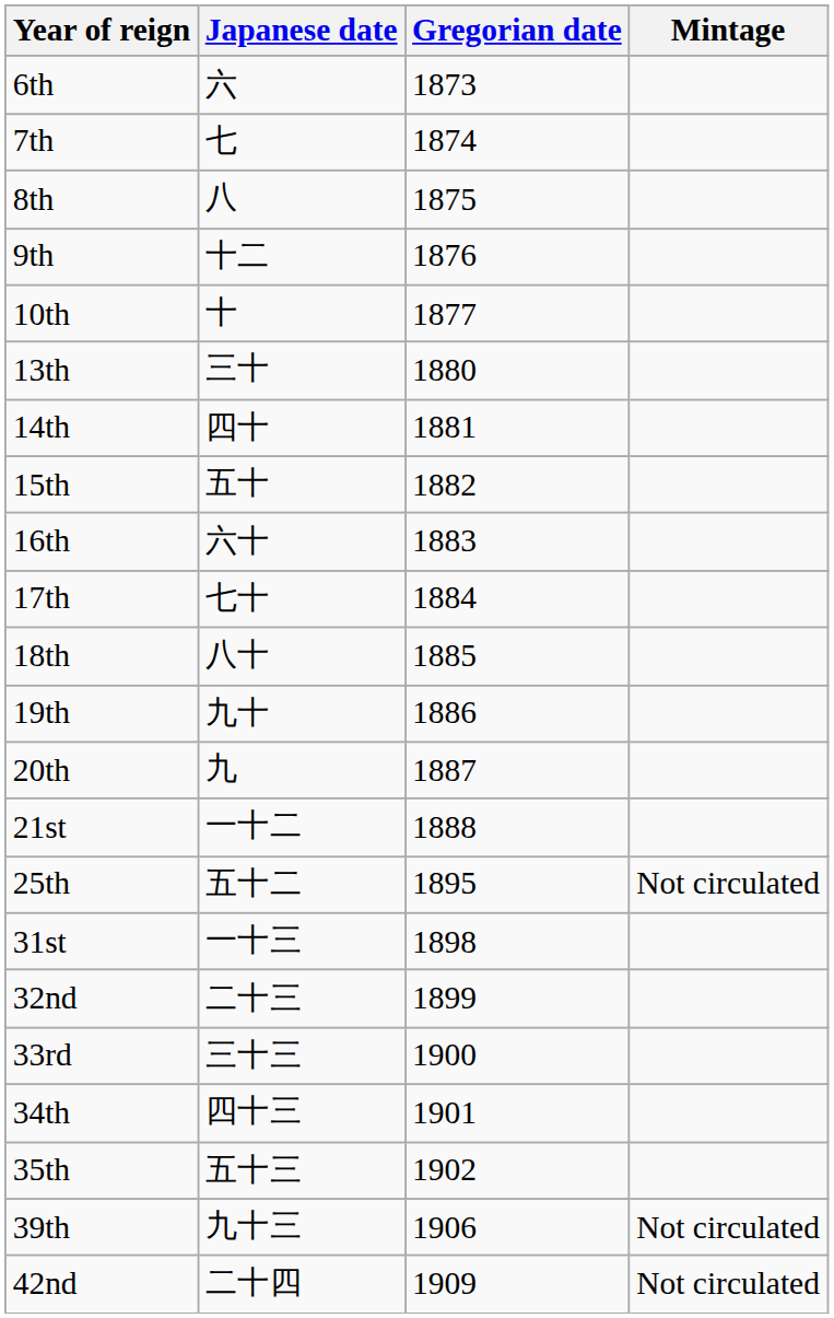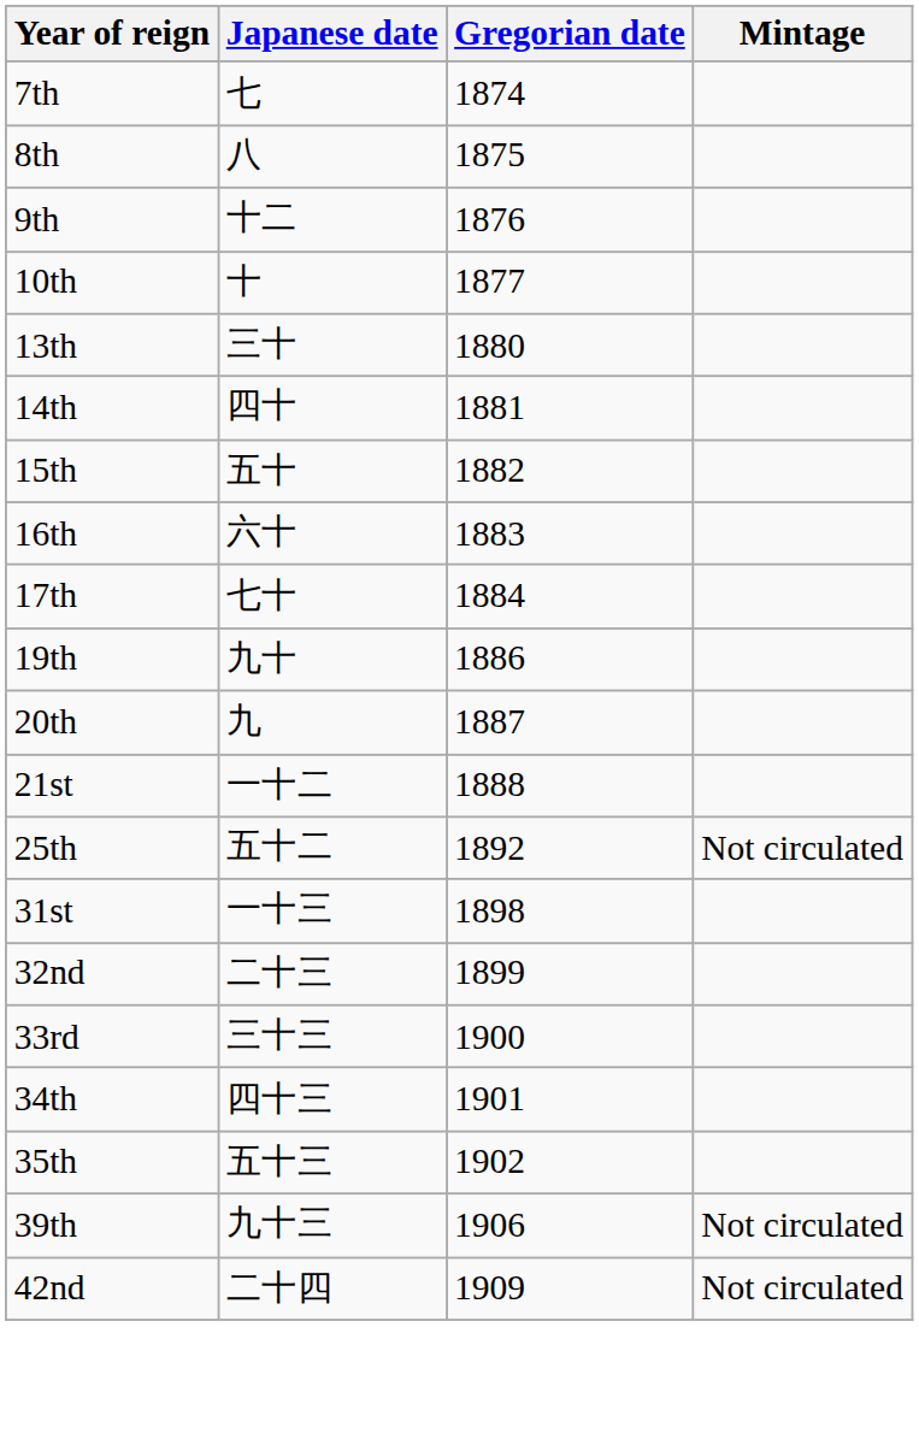- row: 6th | 六 | 1873
- row: 18th | 八十 | 1885
25th | Gregorian date: 1895 -> 1892
